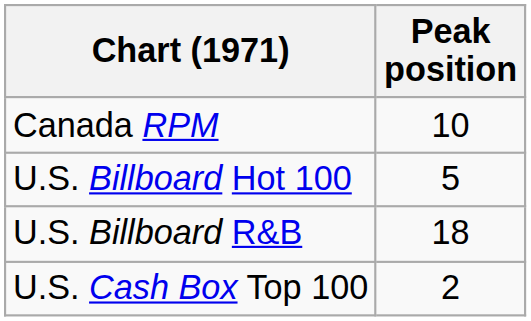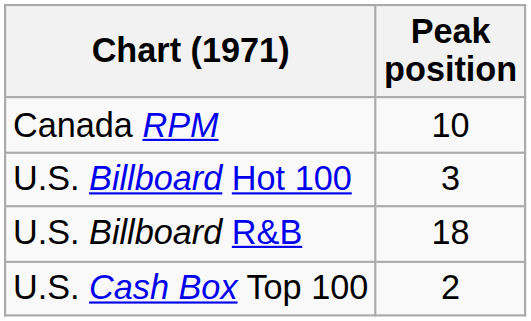U.S. Billboard Hot 100 | Peak position: 5 -> 3
